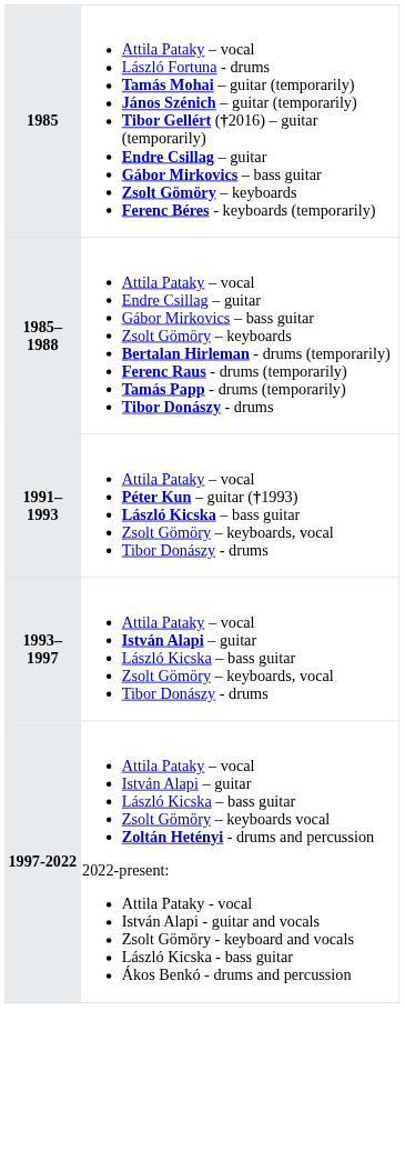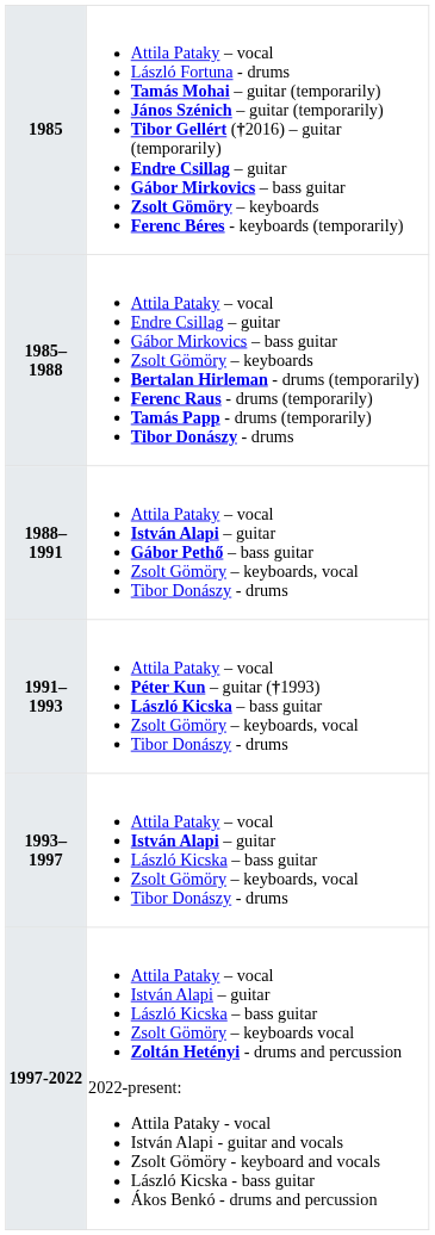+ row: 1988–1991 | Attila Pataky – vocal István Alapi – guitar Gábor Pethő – bass guitar Zsolt Gömöry – keyboards, vocal Tibor Donászy - drums
